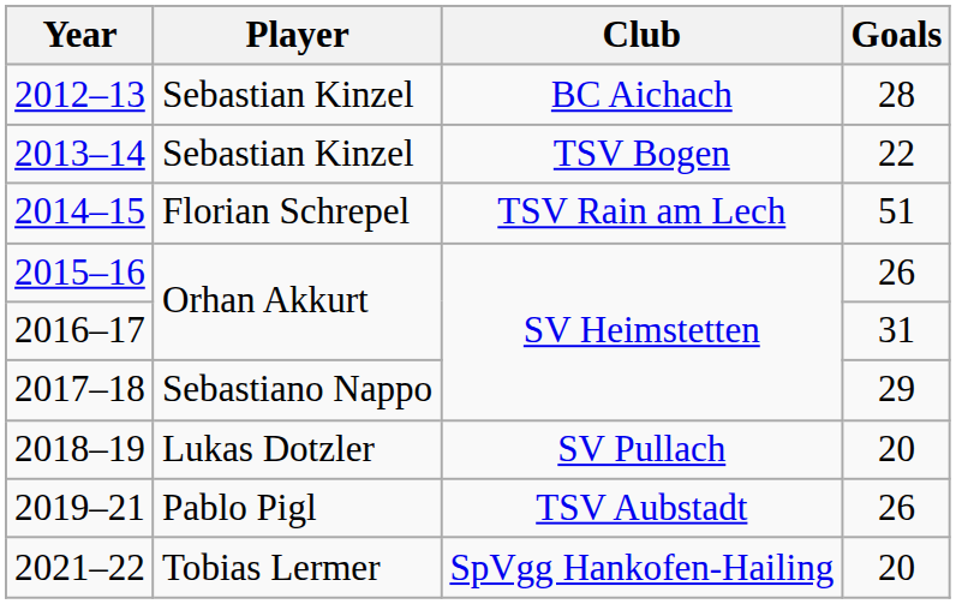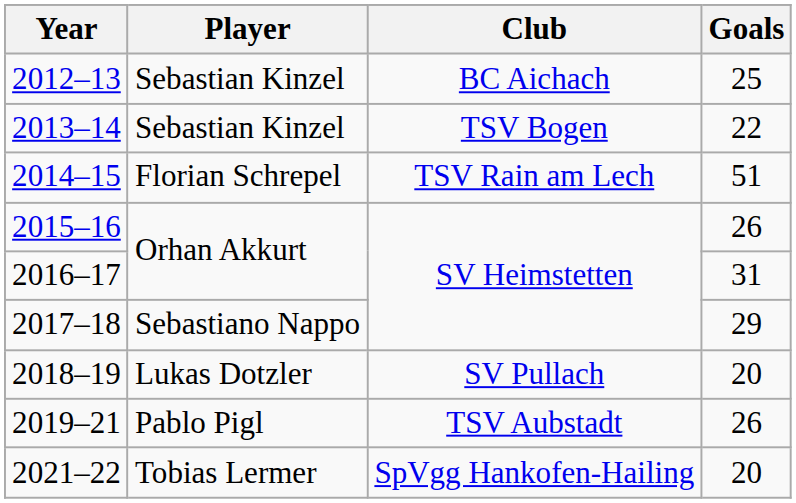2012–13 | Goals: 28 -> 25
